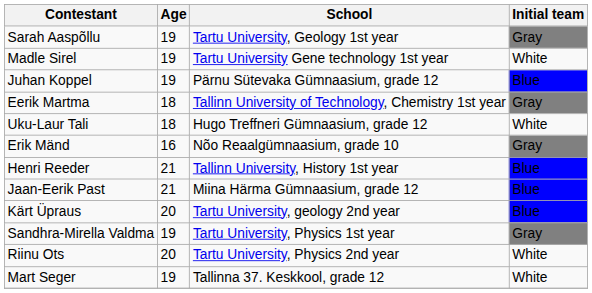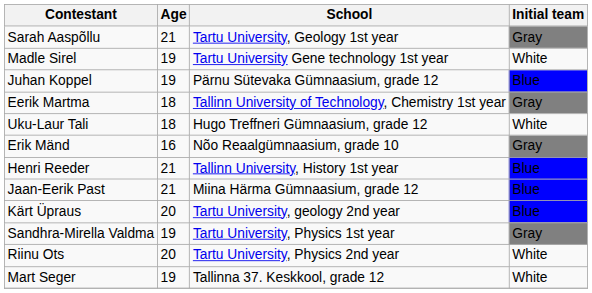Sarah Aaspõllu | Age: 19 -> 21
